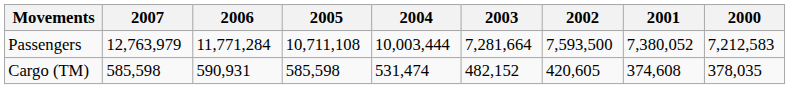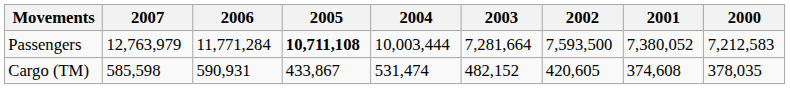Passengers | 2005: normal -> bold
Cargo (TM) | 2005: 585,598 -> 433,867
